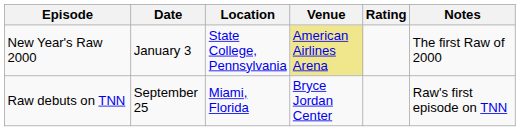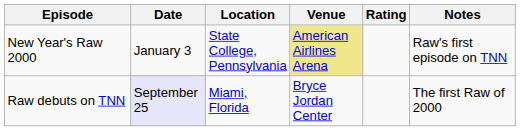New Year's Raw 2000 | Notes: The first Raw of 2000 -> Raw's first episode on TNN
Raw debuts on TNN | Date: no background -> lavender background
Raw debuts on TNN | Notes: Raw's first episode on TNN -> The first Raw of 2000
